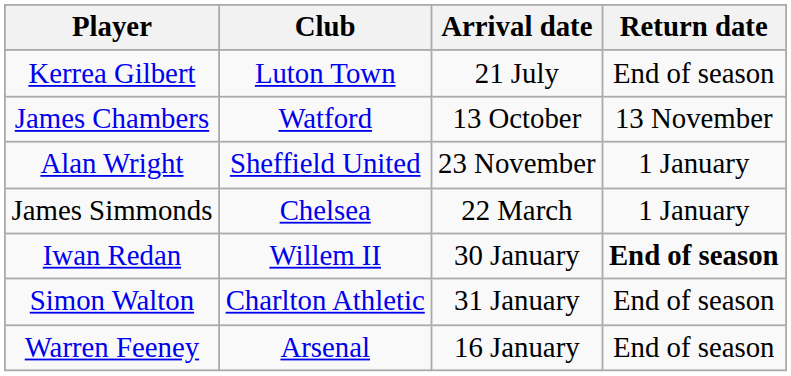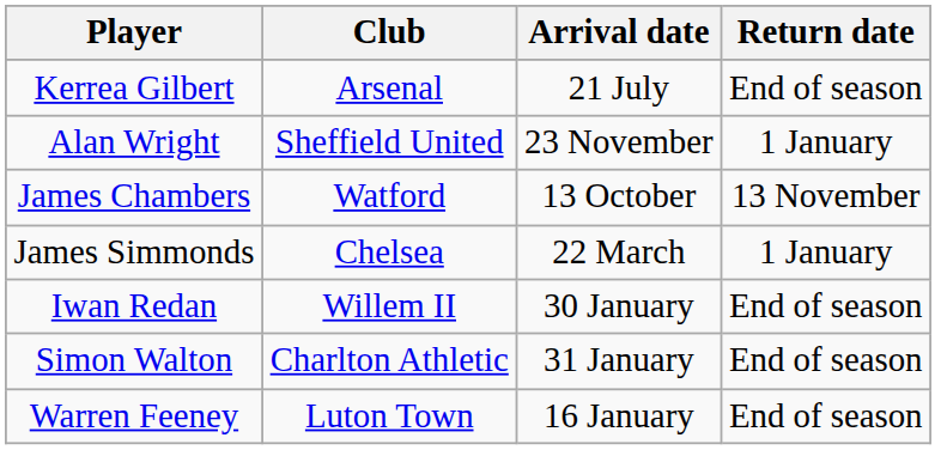Kerrea Gilbert | Club: Luton Town -> Arsenal
rows swapped: James Chambers <-> Alan Wright
Iwan Redan | Return date: bold -> normal
Warren Feeney | Club: Arsenal -> Luton Town
